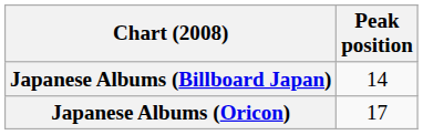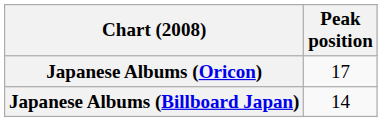rows swapped: Japanese Albums (Oricon) <-> Japanese Albums (Billboard Japan)
